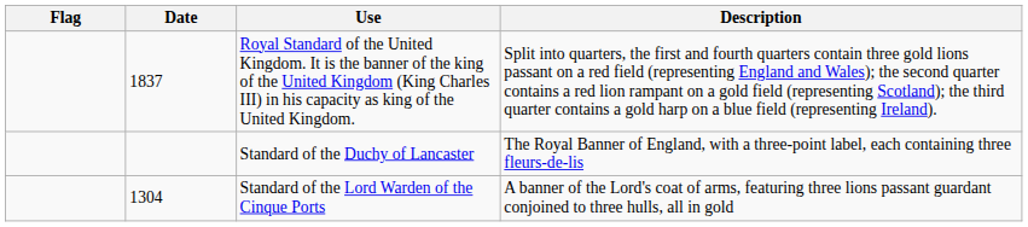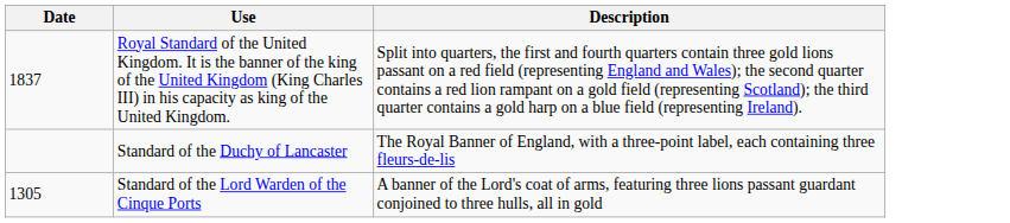- column: Flag
Standard of the Lord Warden of the Cinque Ports | Date: 1304 -> 1305
